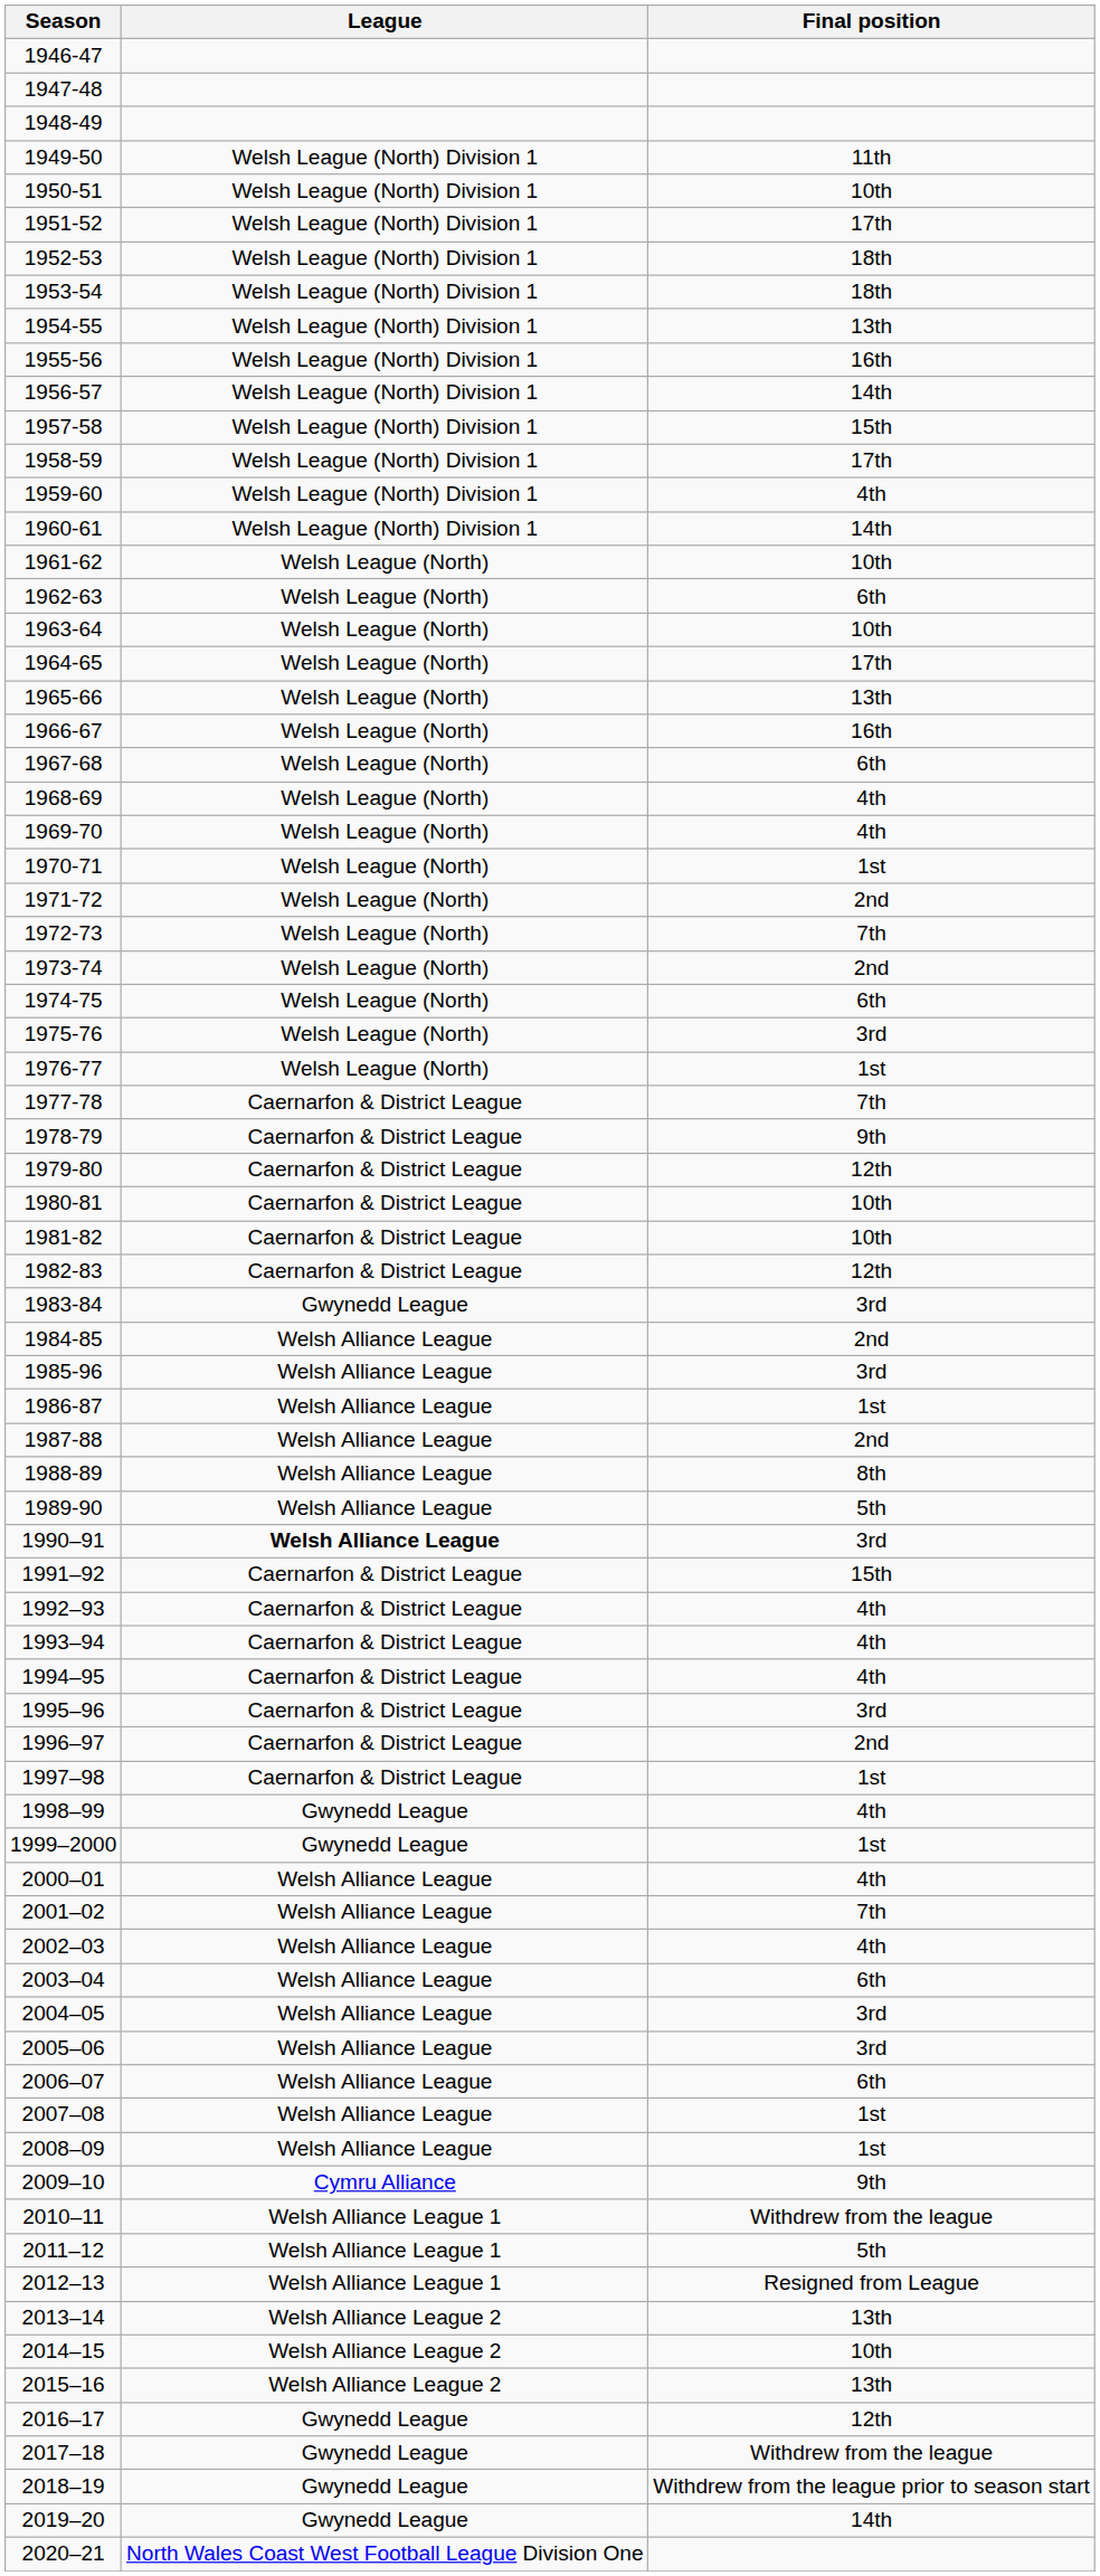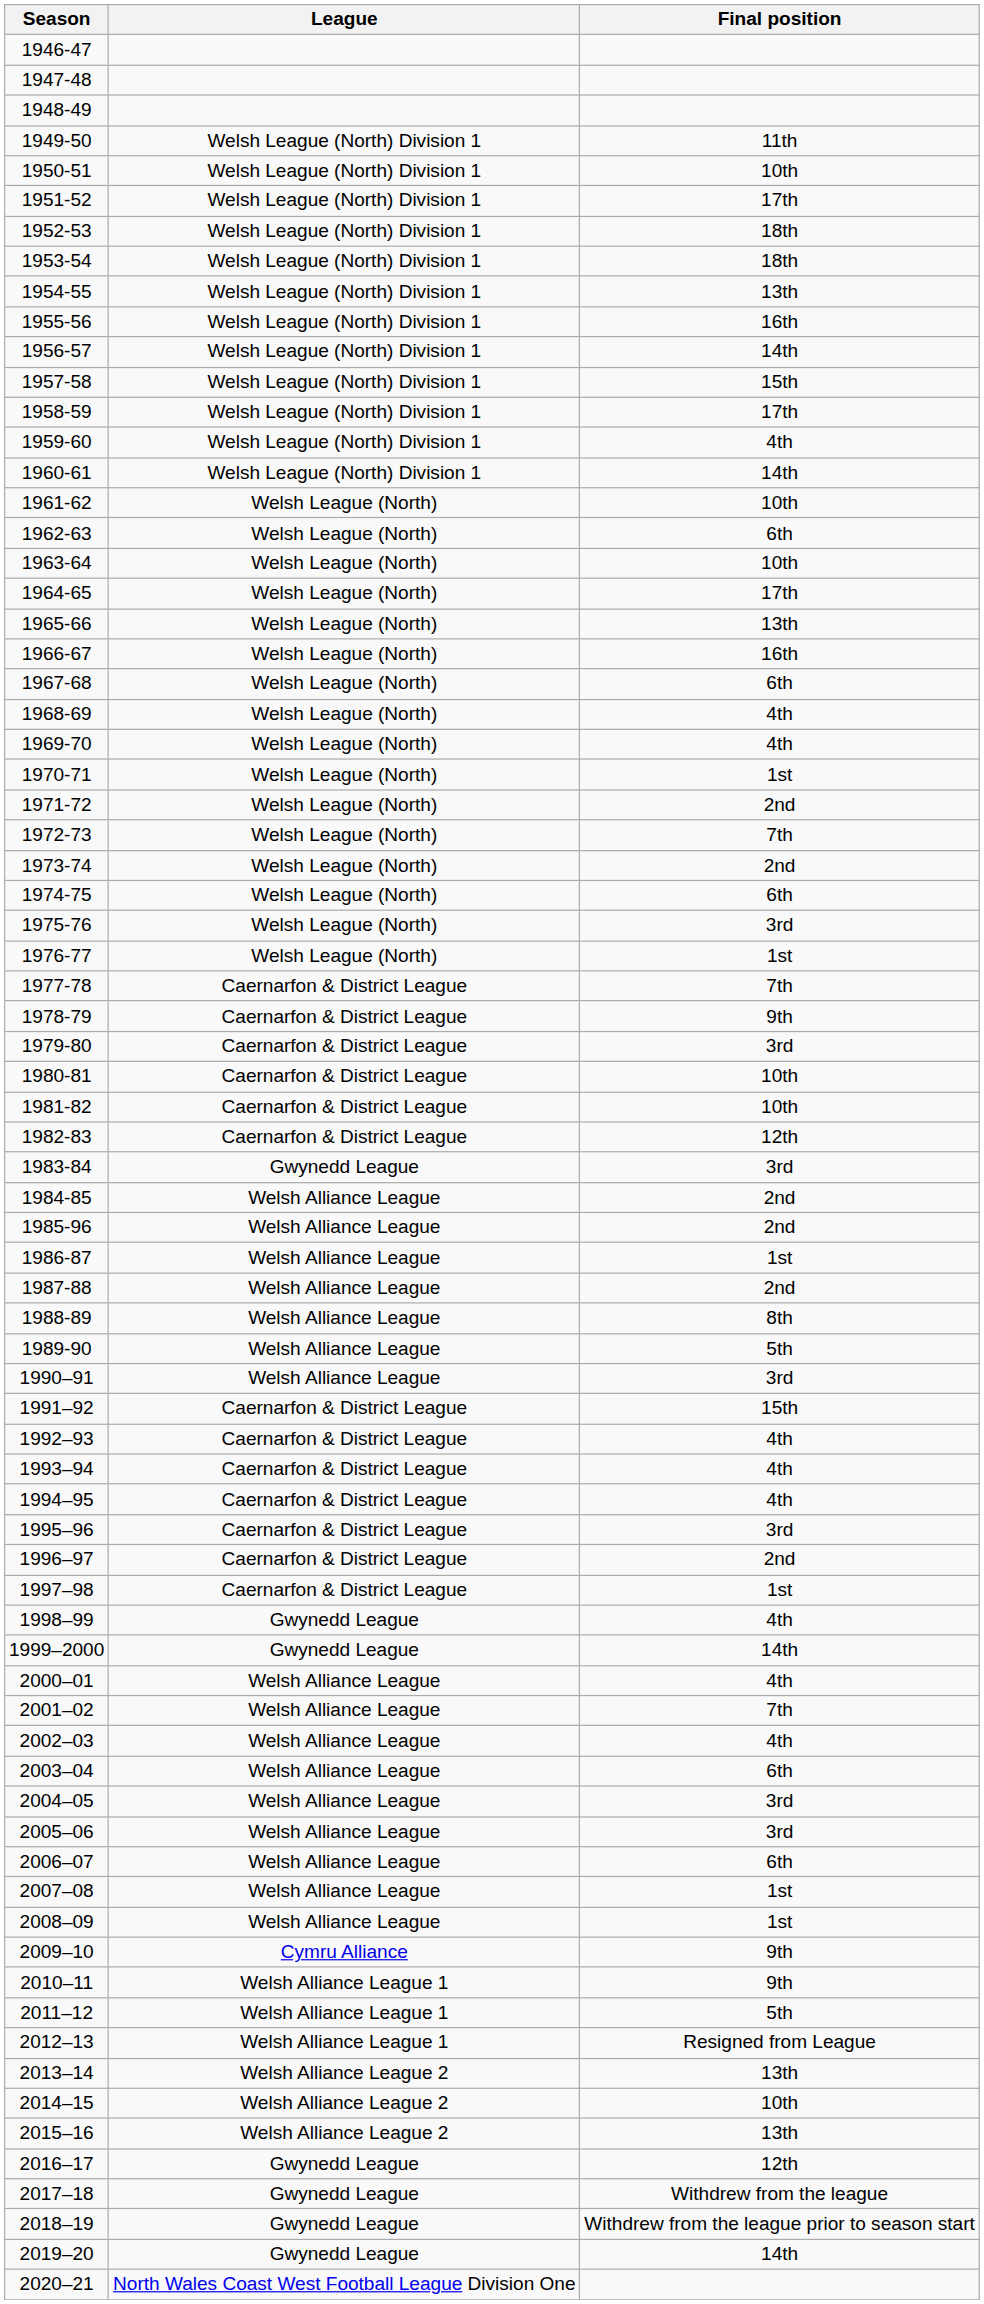1979-80 | Final position: 12th -> 3rd
1985-96 | Final position: 3rd -> 2nd
1990–91 | League: bold -> normal
1999–2000 | Final position: 1st -> 14th
2010–11 | Final position: Withdrew from the league -> 9th
